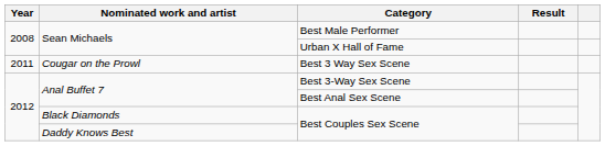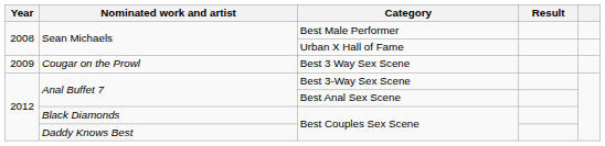Best 3 Way Sex Scene | Year: 2011 -> 2009
